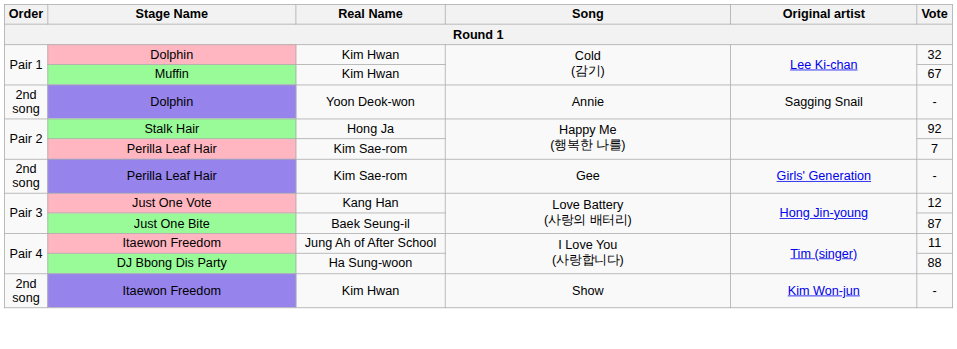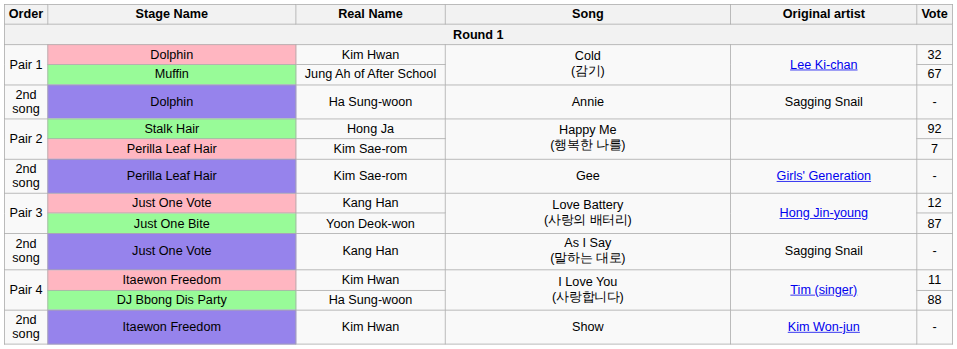Muffin | Real Name: Kim Hwan -> Jung Ah of After School
Dolphin / Annie | Real Name: Yoon Deok-won -> Ha Sung-woon
Just One Bite | Real Name: Baek Seung-il -> Yoon Deok-won
+ row: 2nd song | Just One Vote | Kang Han | As I Say (말하는 대로) | Sagging Snail | -
Itaewon Freedom / I Love You (사랑합니다) | Real Name: Jung Ah of After School -> Kim Hwan
